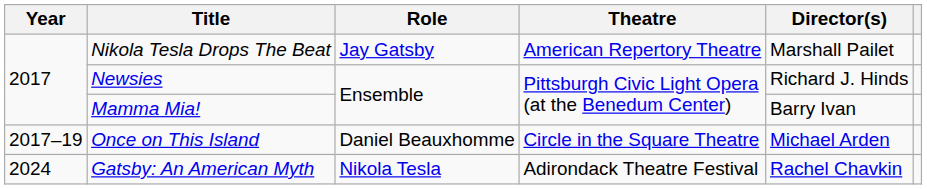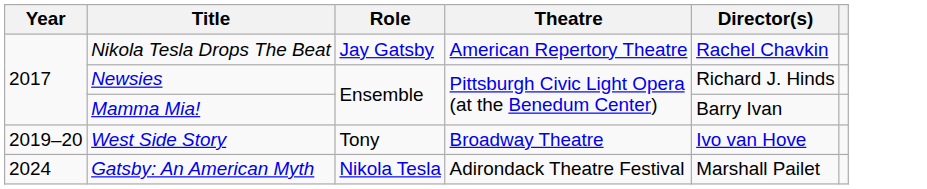Nikola Tesla Drops The Beat | Director(s): Marshall Pailet -> Rachel Chavkin
- row: 2017–19 | Once on This Island | Daniel Beauxhomme | Circle in the Square Theatre | Michael Arden
+ row: 2019–20 | West Side Story | Tony | Broadway Theatre | Ivo van Hove
Gatsby: An American Myth | Director(s): Rachel Chavkin -> Marshall Pailet
